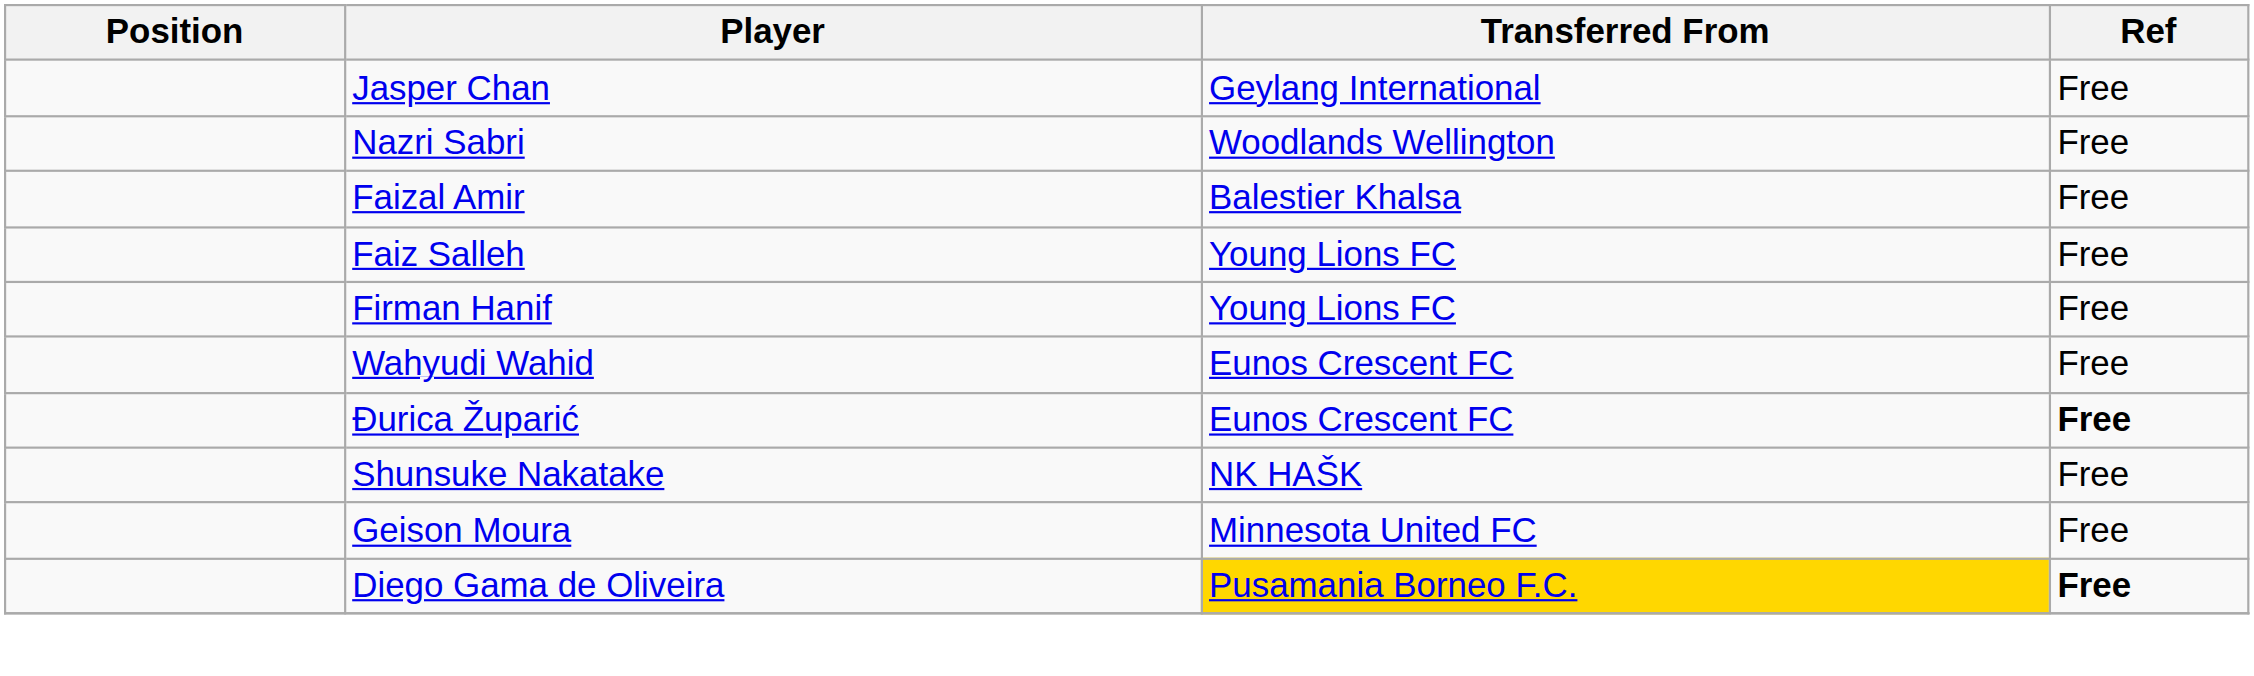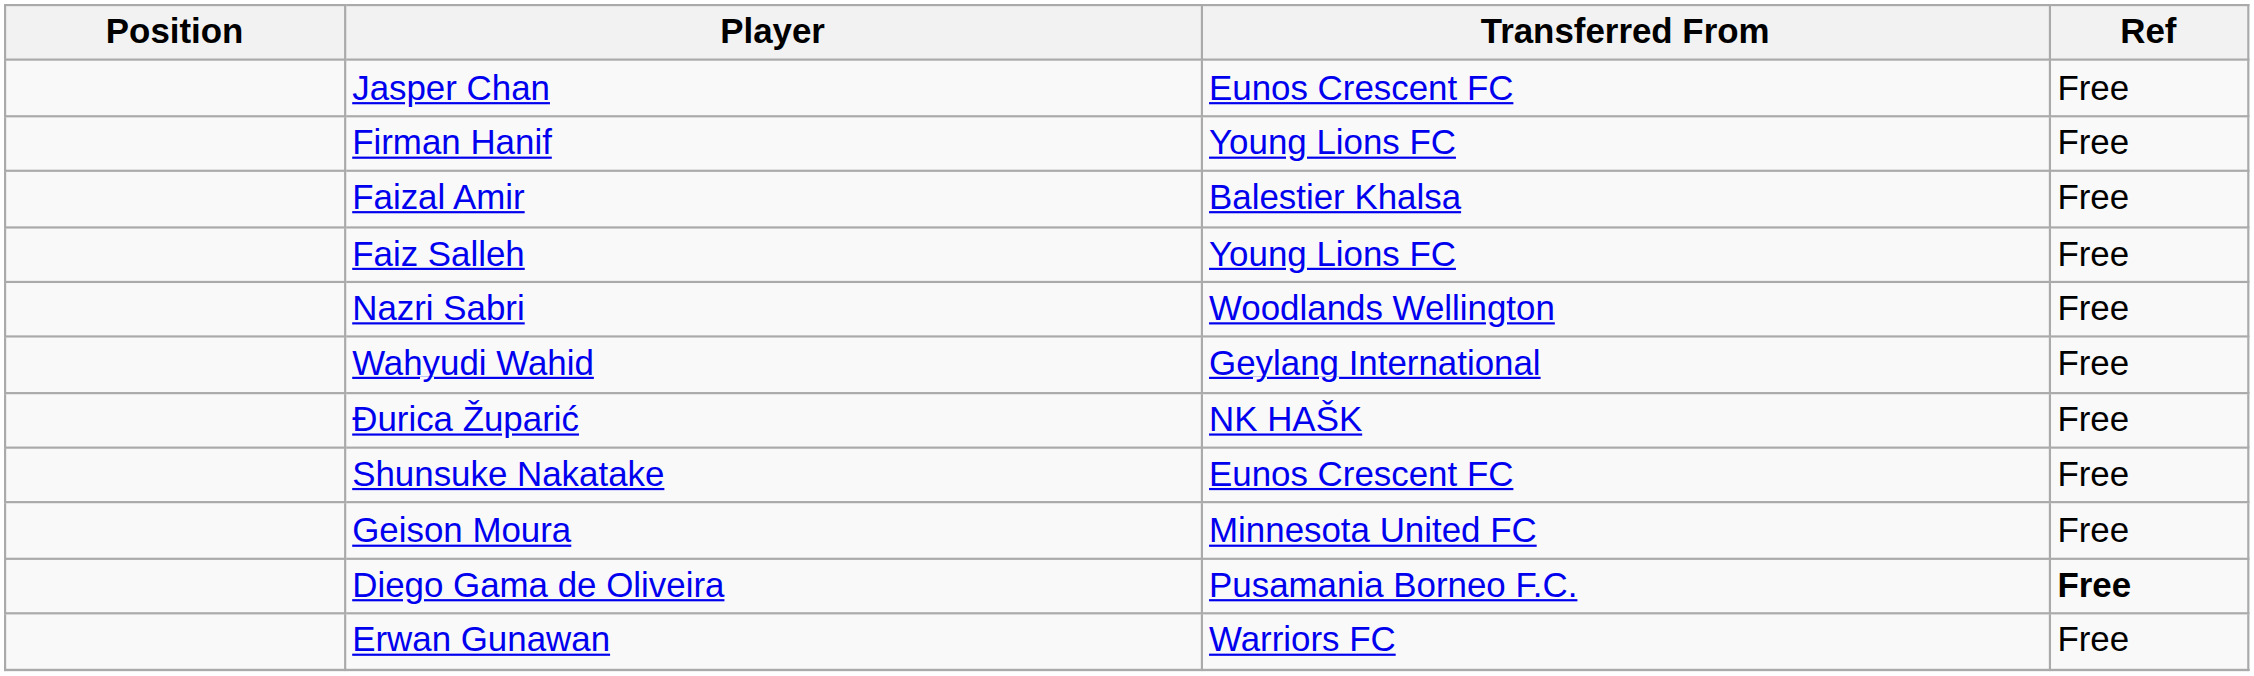Jasper Chan | Transferred From: Geylang International -> Eunos Crescent FC
rows swapped: Nazri Sabri <-> Firman Hanif
Wahyudi Wahid | Transferred From: Eunos Crescent FC -> Geylang International
Đurica Župarić | Transferred From: Eunos Crescent FC -> NK HAŠK
Đurica Župarić | Ref: bold -> normal
Shunsuke Nakatake | Transferred From: NK HAŠK -> Eunos Crescent FC
Diego Gama de Oliveira | Transferred From: gold background -> no background
+ row: Erwan Gunawan | Warriors FC | Free
